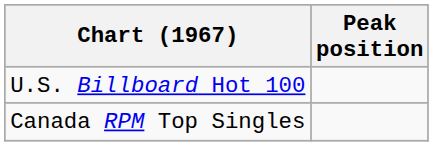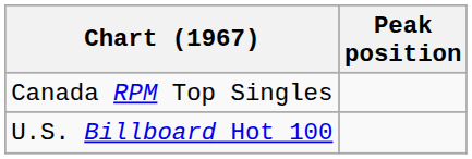rows swapped: U.S. Billboard Hot 100 <-> Canada RPM Top Singles
